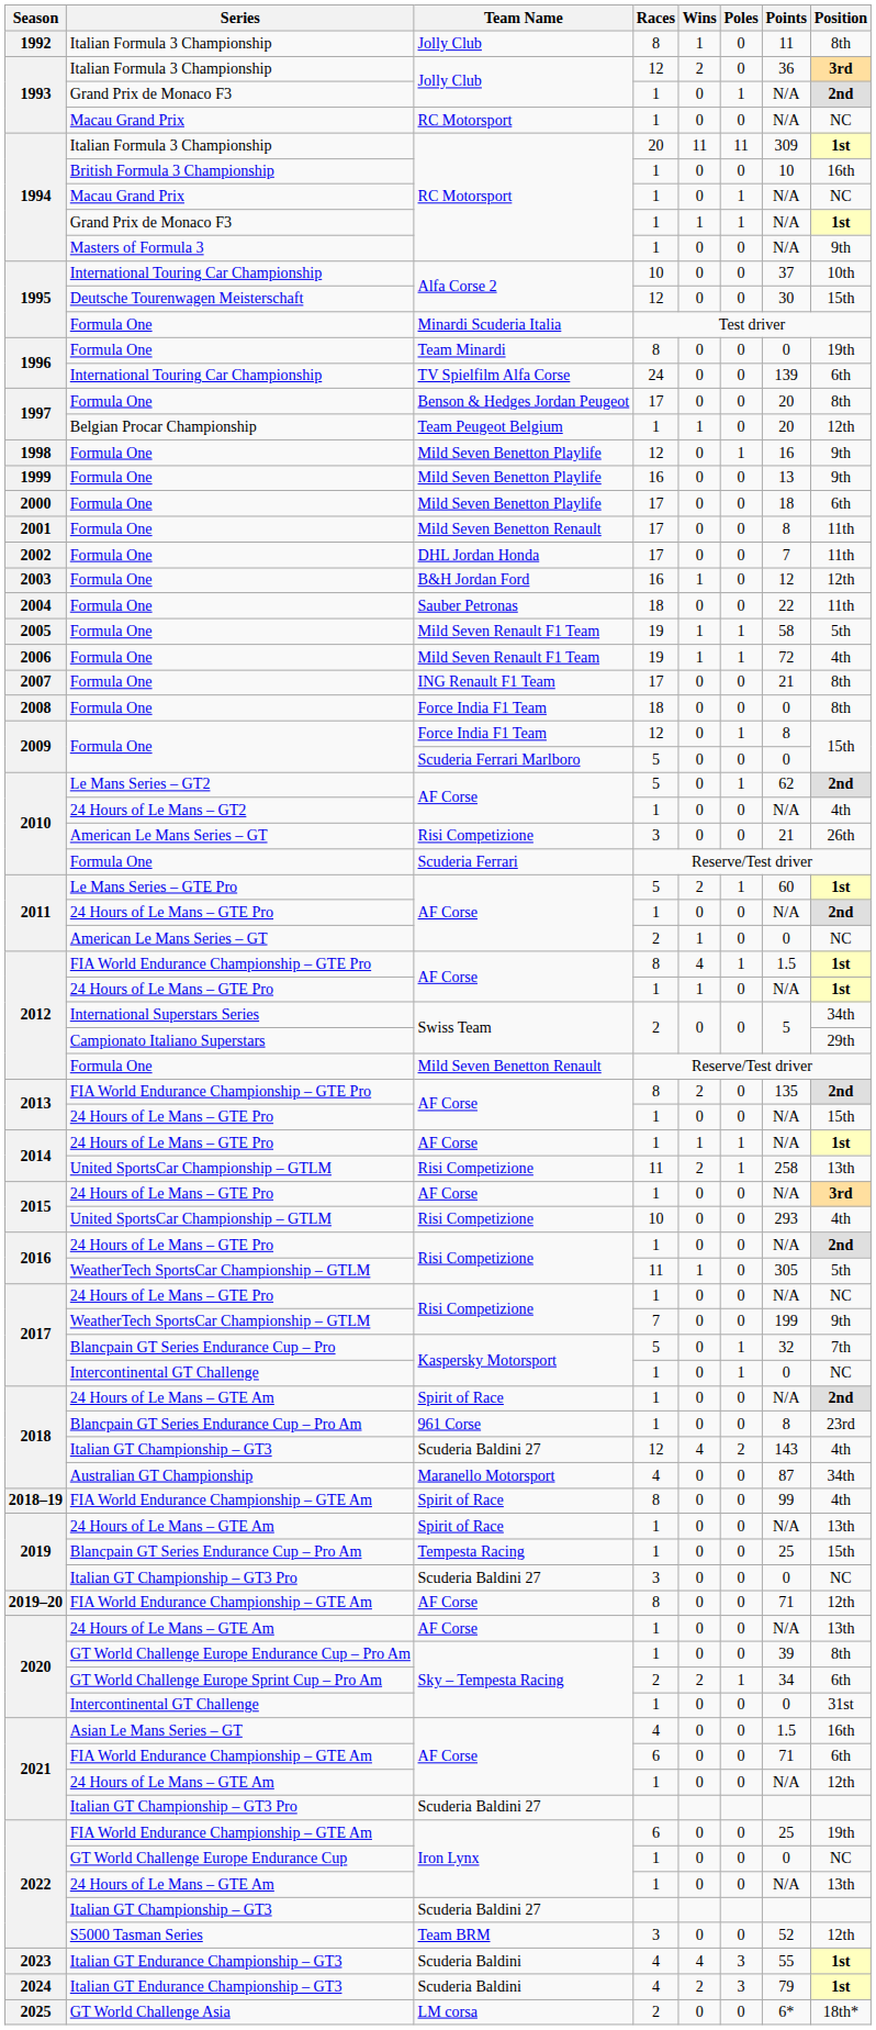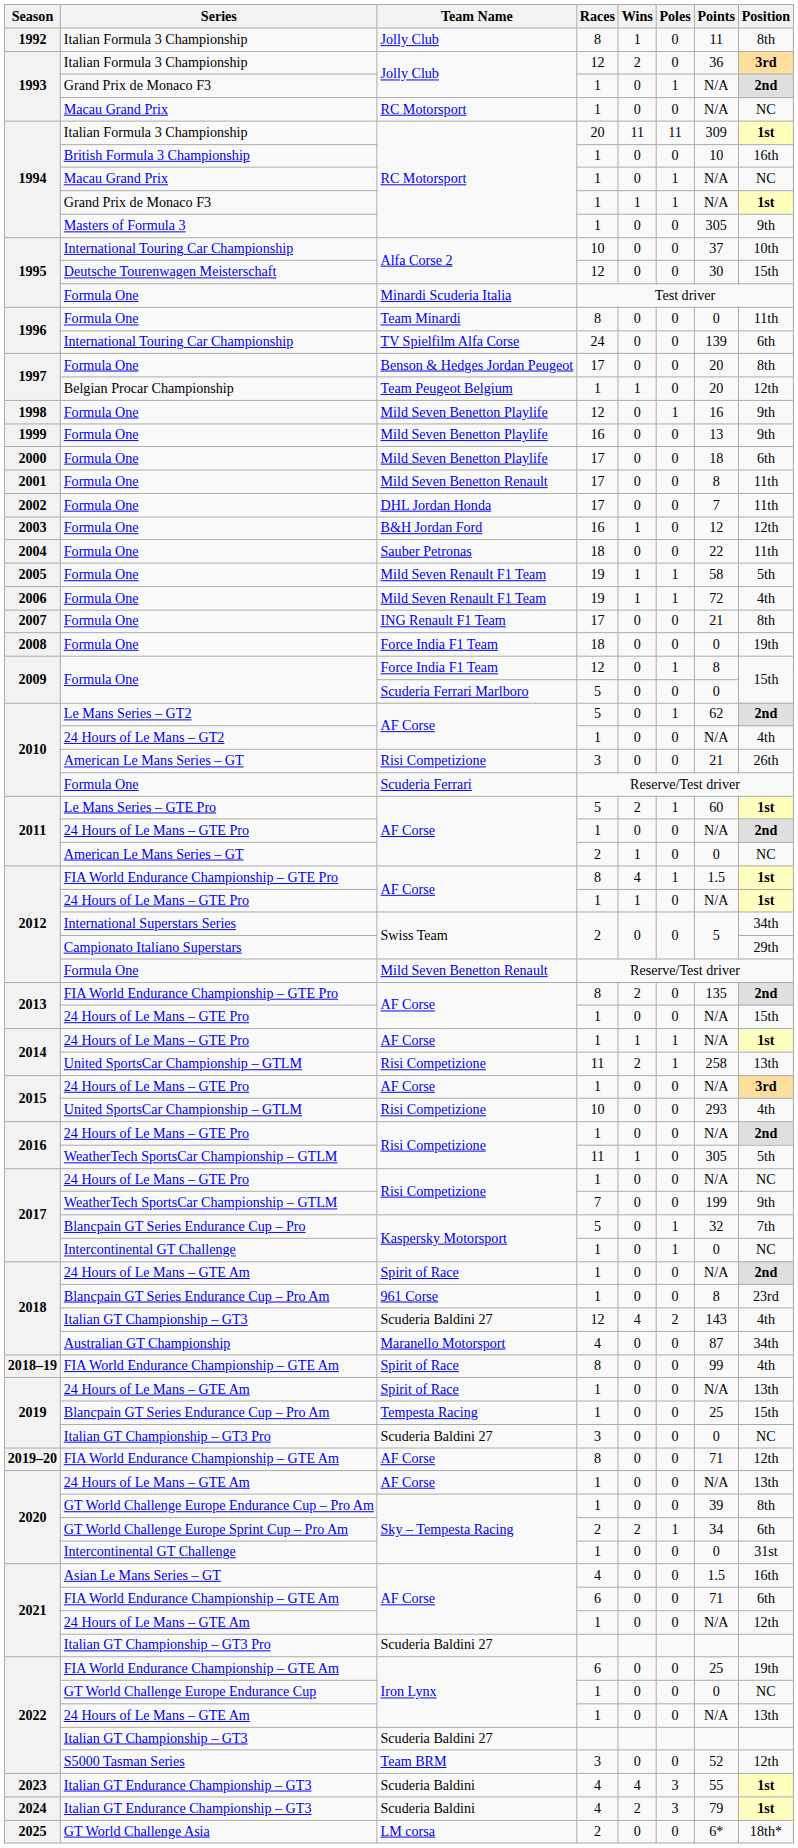1994 / Masters of Formula 3 | Points: N/A -> 305
1996 / Formula One | Position: 19th -> 11th
2008 | Position: 8th -> 19th
